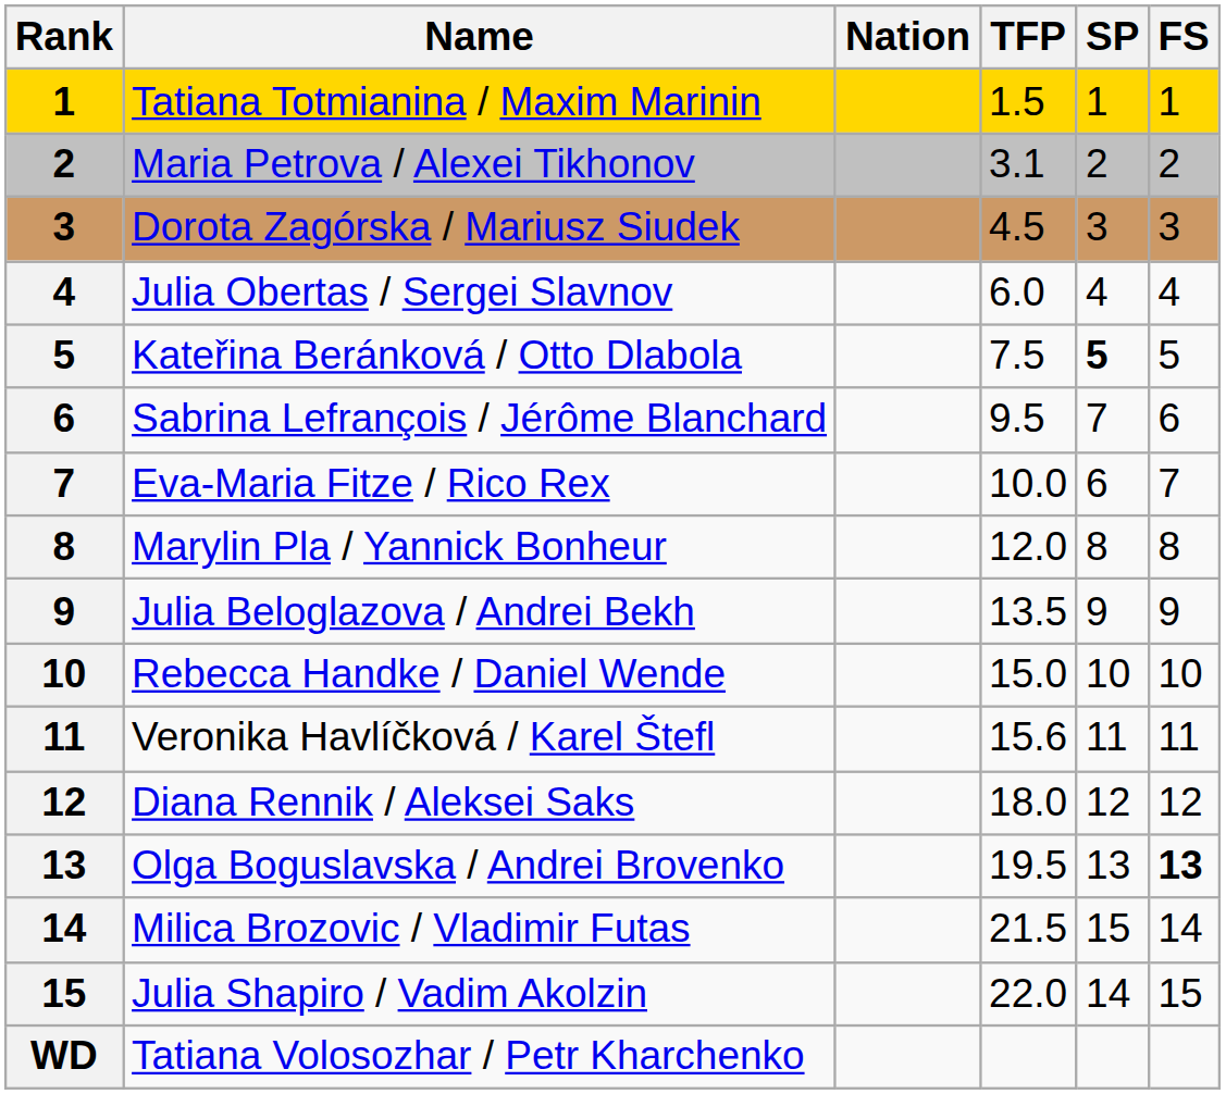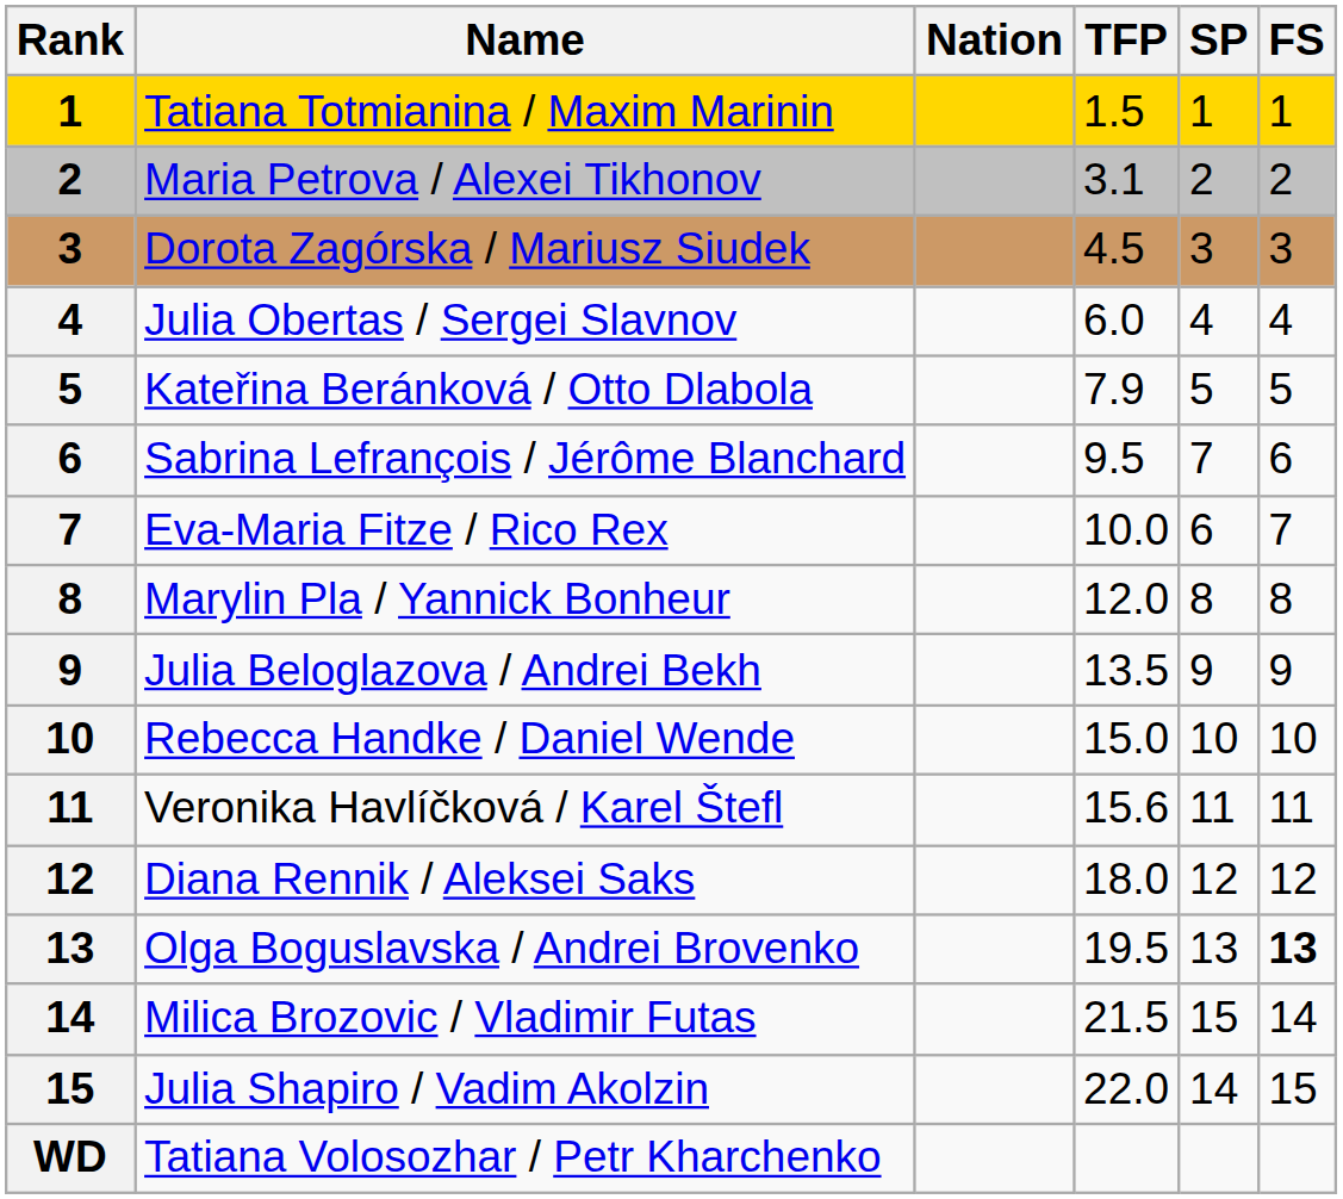Kateřina Beránková / Otto Dlabola | TFP: 7.5 -> 7.9
Kateřina Beránková / Otto Dlabola | SP: bold -> normal
